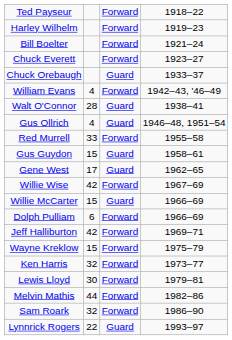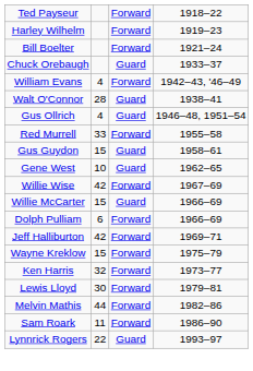- row: Chuck Everett | Forward | 1923–27
Gene West | column 2: 17 -> 10
Sam Roark | column 2: 32 -> 11
